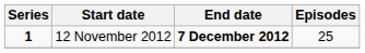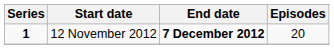12 November 2012 | Episodes: 25 -> 20
